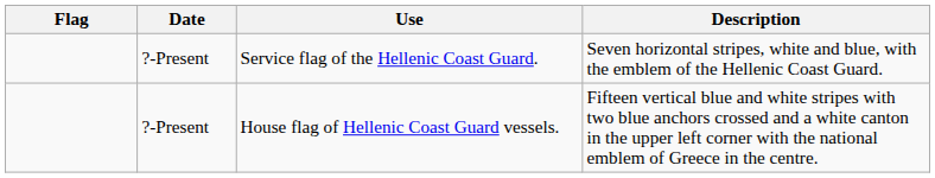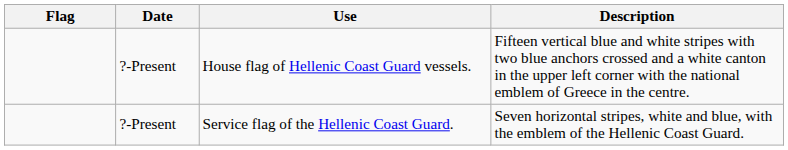rows swapped: Service flag of the Hellenic Coast Guard. <-> House flag of Hellenic Coast Guard vessels.
